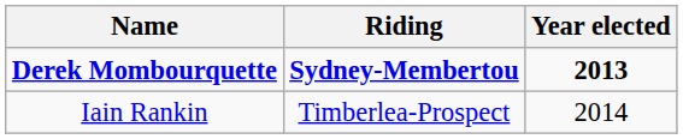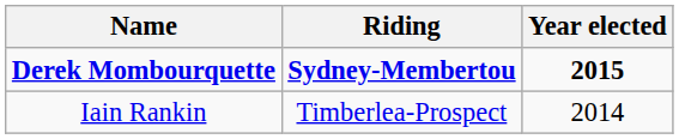Derek Mombourquette | Year elected: 2013 -> 2015
